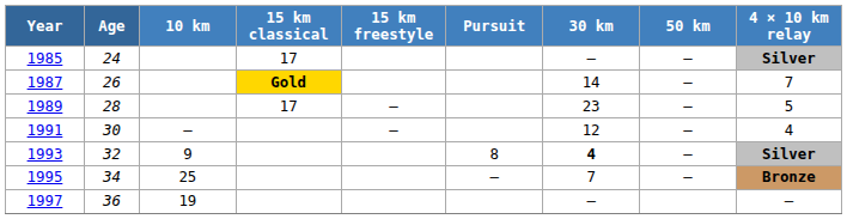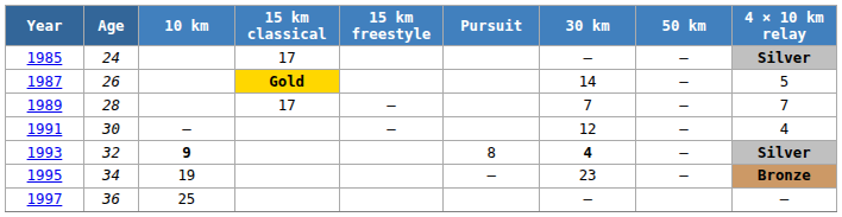1987 | 4 × 10 km relay: 7 -> 5
1989 | 30 km: 23 -> 7
1989 | 4 × 10 km relay: 5 -> 7
1993 | 10 km: normal -> bold
1995 | 10 km: 25 -> 19
1995 | 30 km: 7 -> 23
1997 | 10 km: 19 -> 25
